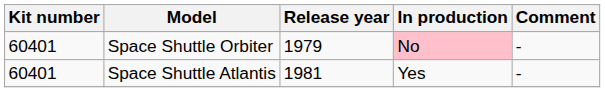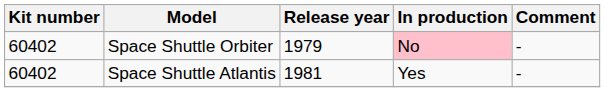Space Shuttle Orbiter | Kit number: 60401 -> 60402
Space Shuttle Atlantis | Kit number: 60401 -> 60402
